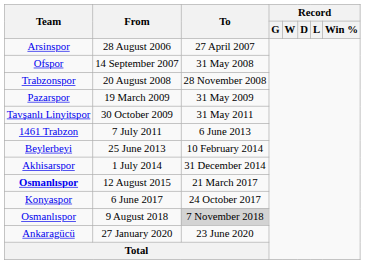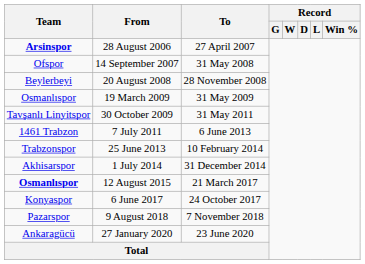28 August 2006 | Team: normal -> bold
20 August 2008 | Team: Trabzonspor -> Beylerbeyi
19 March 2009 | Team: Pazarspor -> Osmanlıspor
25 June 2013 | Team: Beylerbeyi -> Trabzonspor
9 August 2018 | Team: Osmanlıspor -> Pazarspor
9 August 2018 | To: lightgrey background -> no background
